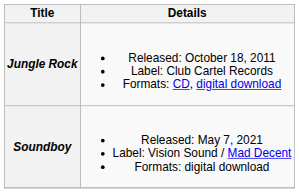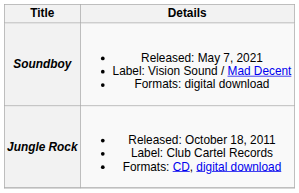rows swapped: Jungle Rock <-> Soundboy
